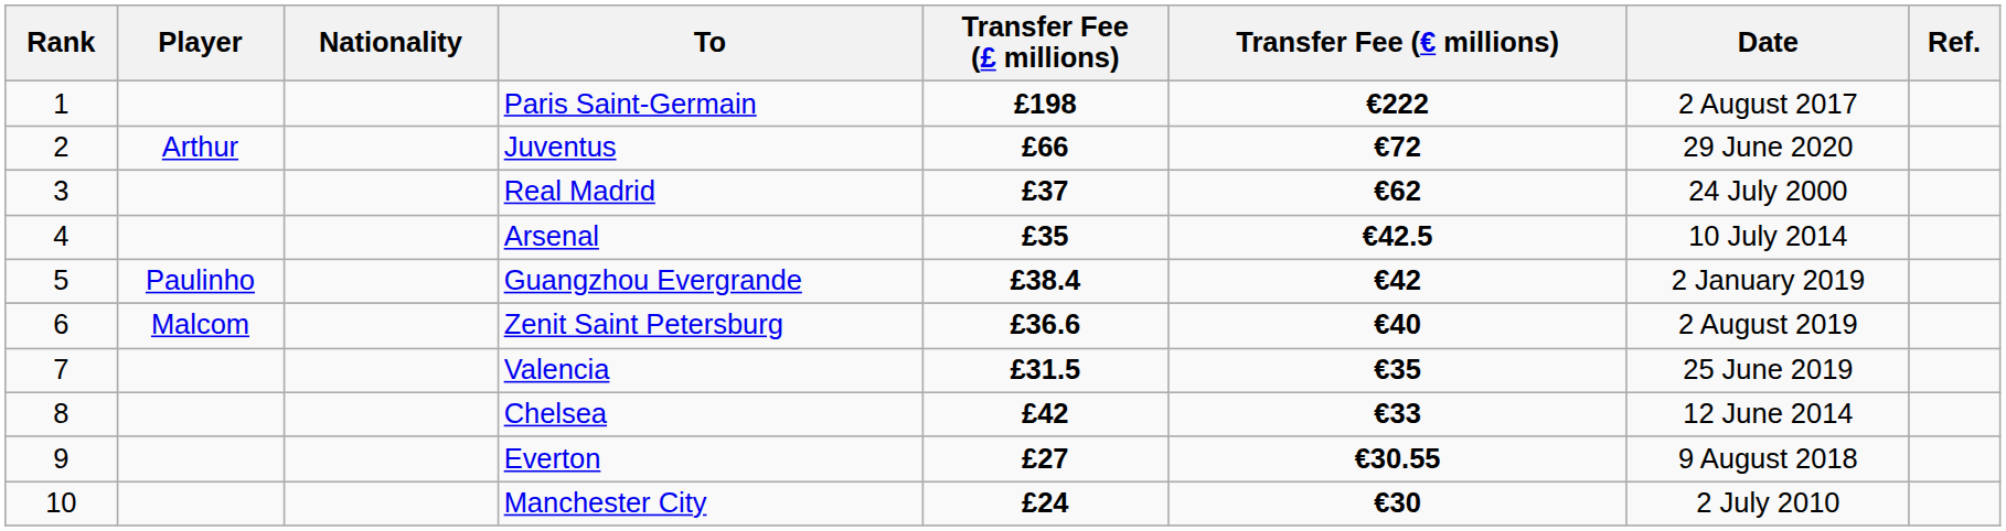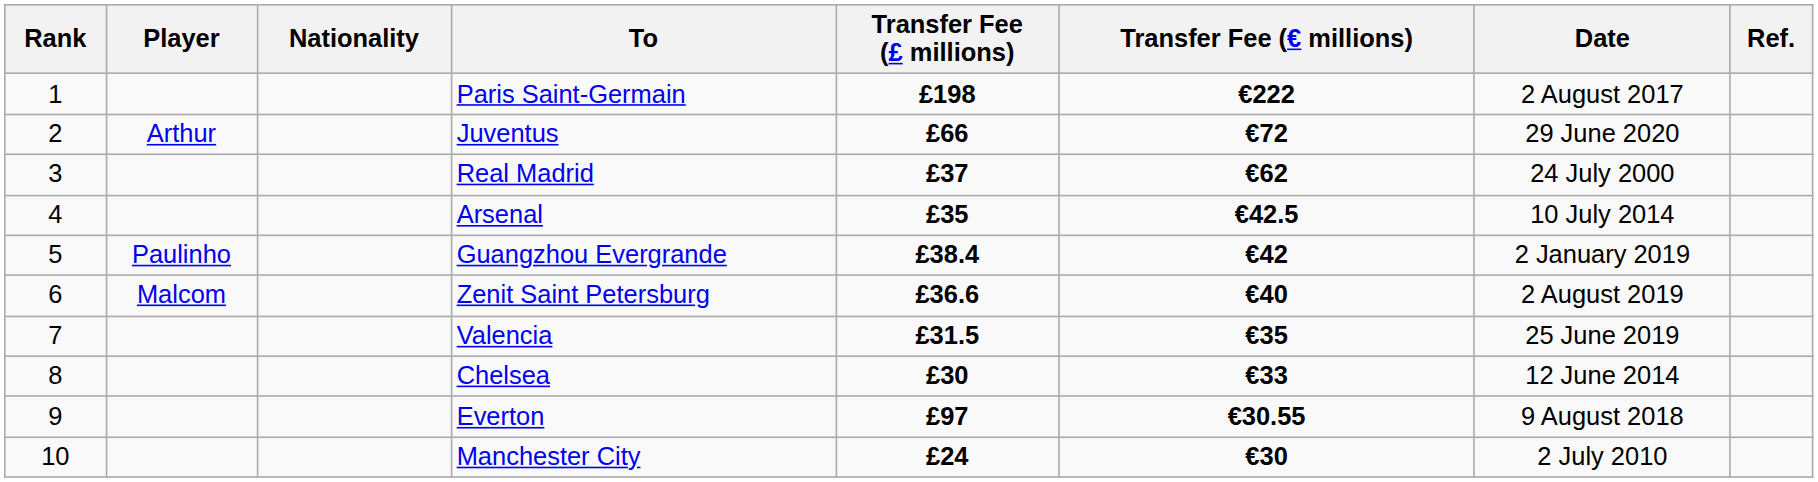Chelsea | Transfer Fee (£ millions): £42 -> £30
Everton | Transfer Fee (£ millions): £27 -> £97
